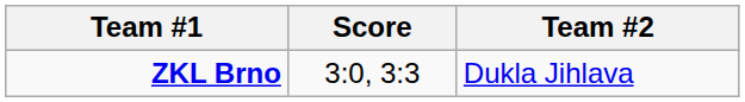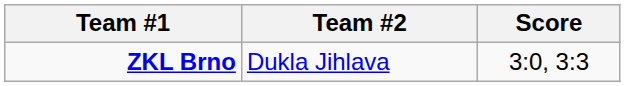columns swapped: Score <-> Team #2
